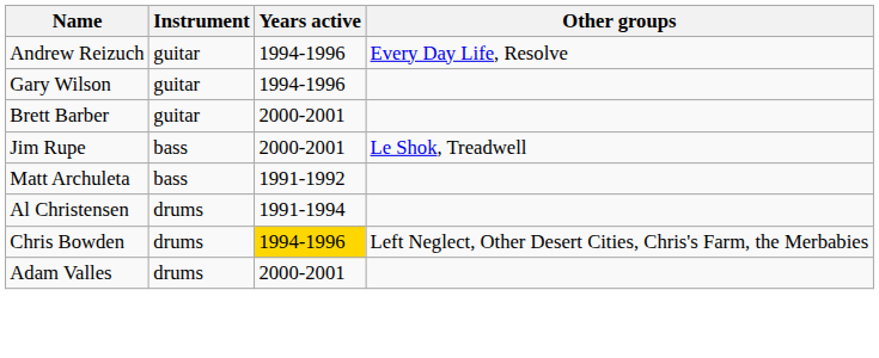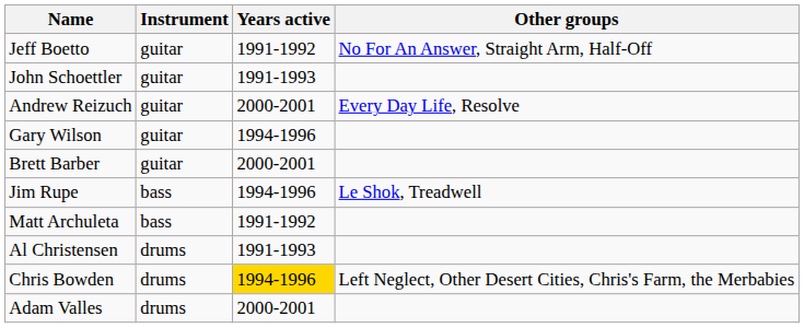+ row: Jeff Boetto | guitar | 1991-1992 | No For An Answer, Straight Arm, Half-Off
+ row: John Schoettler | guitar | 1991-1993
Andrew Reizuch | Years active: 1994-1996 -> 2000-2001
Jim Rupe | Years active: 2000-2001 -> 1994-1996
Al Christensen | Years active: 1991-1994 -> 1991-1993
